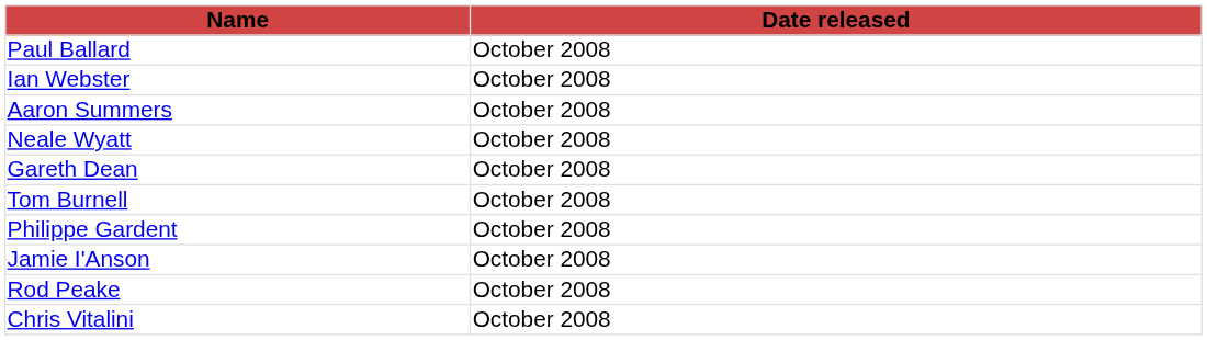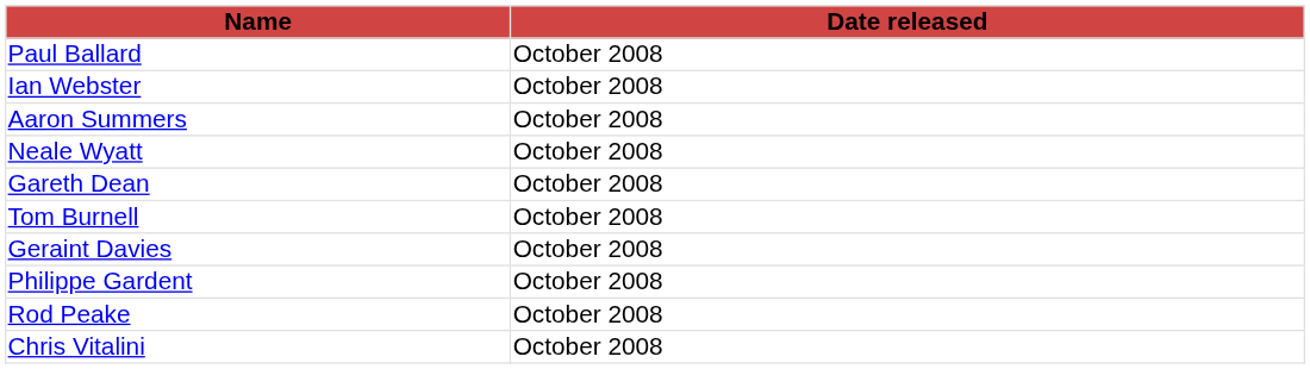+ row: Geraint Davies | October 2008
- row: Jamie I'Anson | October 2008
